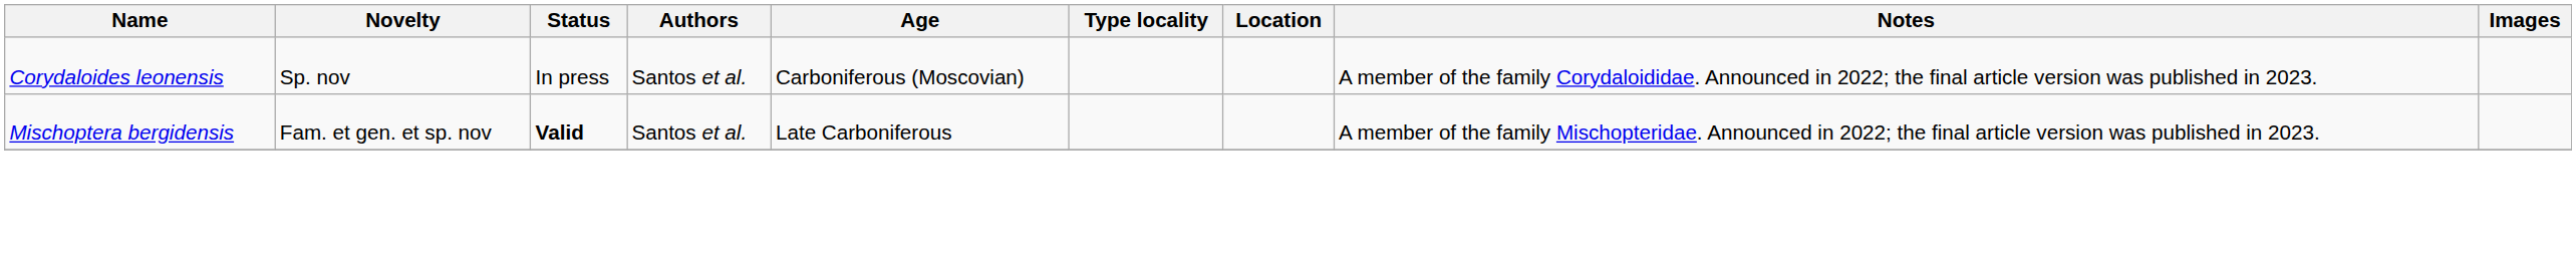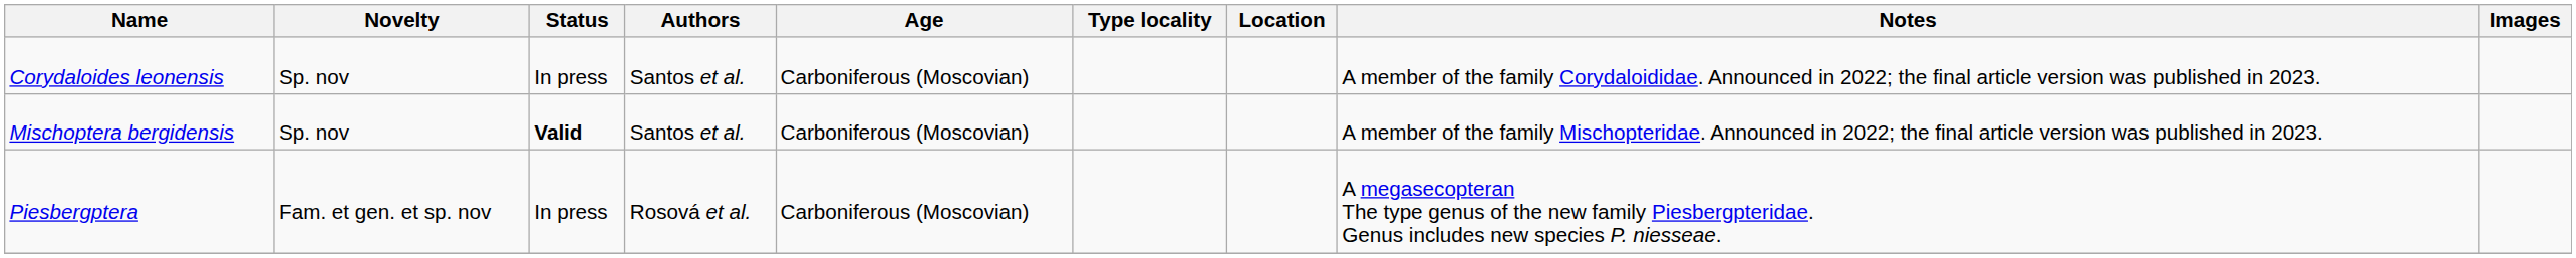Mischoptera bergidensis | Novelty: Fam. et gen. et sp. nov -> Sp. nov
Mischoptera bergidensis | Age: Late Carboniferous -> Carboniferous (Moscovian)
+ row: Piesbergptera | Fam. et gen. et sp. nov | In press | Rosová et al. | Carboniferous (Moscovian) | A megasecopteran The type genus of the new family Piesbergpteridae. Genus includes new species P. niesseae.
